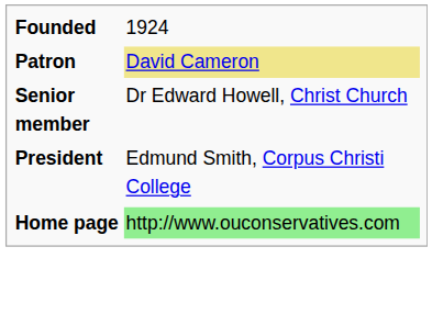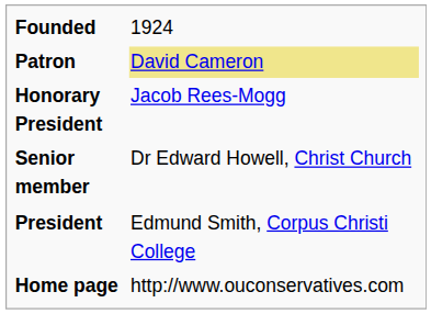+ row: Honorary President | Jacob Rees-Mogg
Home page | column 2: lightgreen background -> no background
